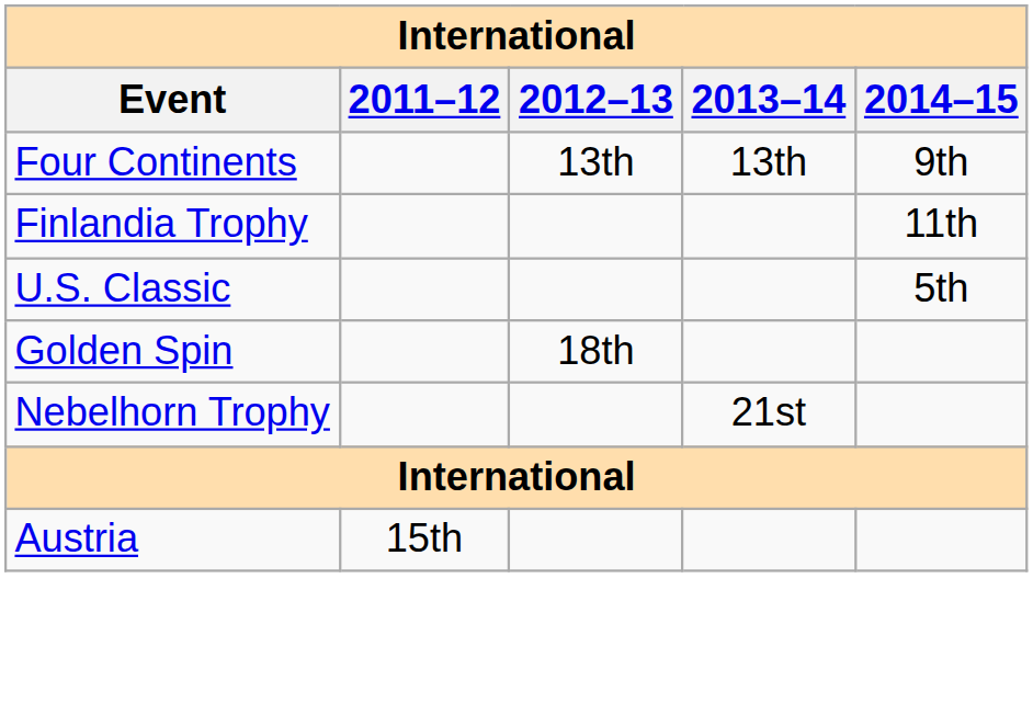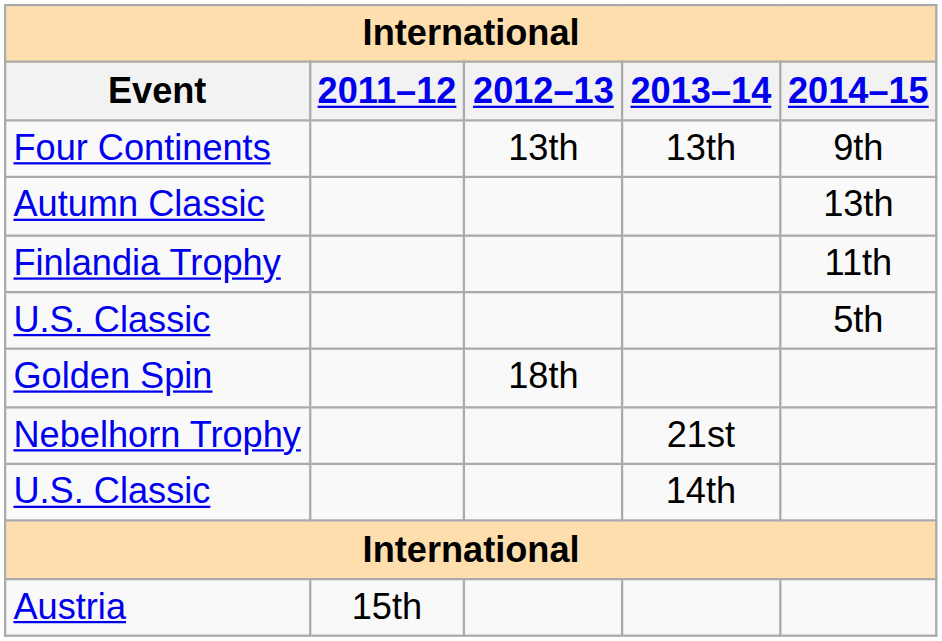+ row: Autumn Classic | 13th
+ row: U.S. Classic | 14th
